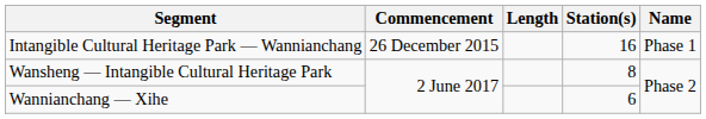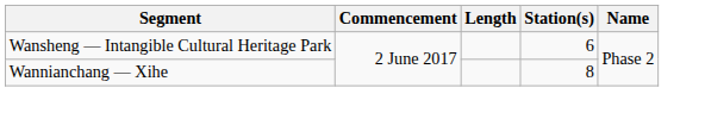- row: Intangible Cultural Heritage Park — Wannianchang | 26 December 2015 | 16 | Phase 1
Wansheng — Intangible Cultural Heritage Park | Station(s): 8 -> 6
Wannianchang — Xihe | Station(s): 6 -> 8
